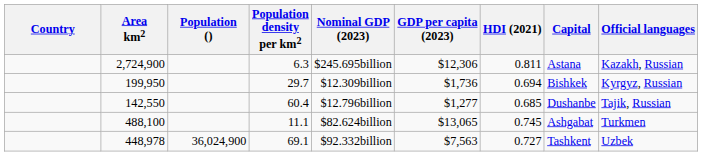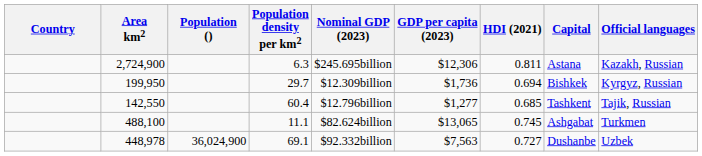142,550 | Capital: Dushanbe -> Tashkent
448,978 | Capital: Tashkent -> Dushanbe
